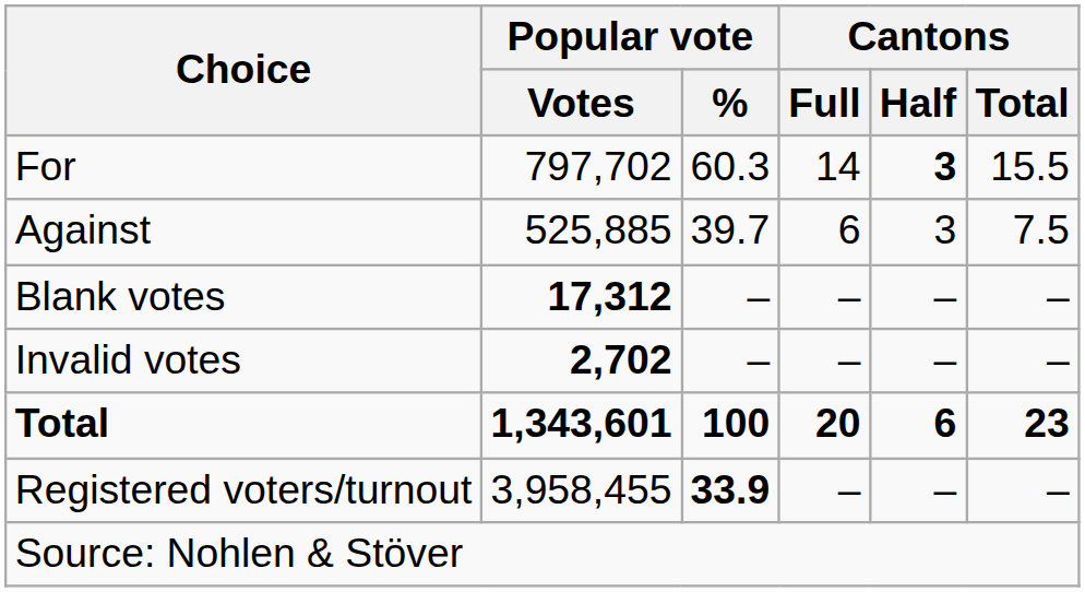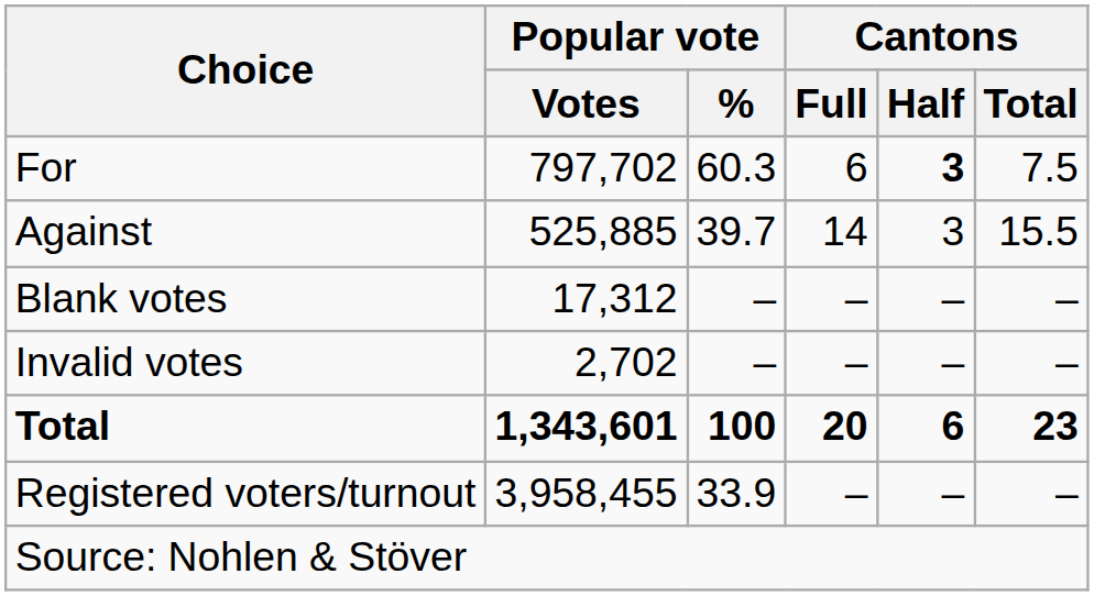For | Cantons / Full: 14 -> 6
For | Cantons / Total: 15.5 -> 7.5
Against | Cantons / Full: 6 -> 14
Against | Cantons / Total: 7.5 -> 15.5
Blank votes | Popular vote / Votes: bold -> normal
Invalid votes | Popular vote / Votes: bold -> normal
Registered voters/turnout | Popular vote / %: bold -> normal
